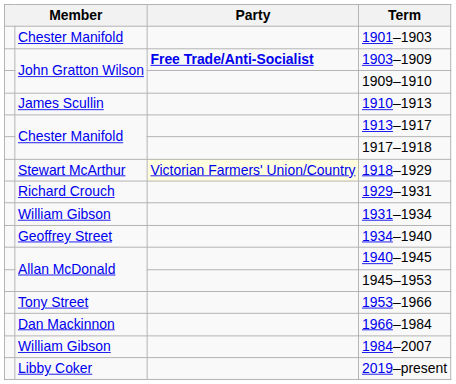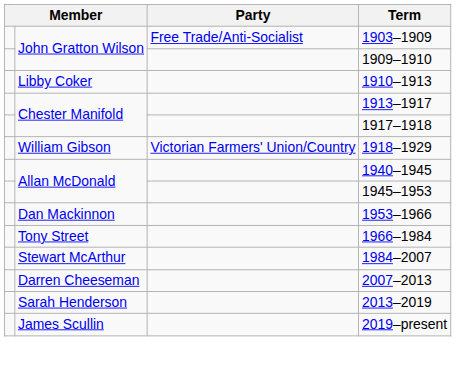- row: Chester Manifold | 1901–1903
1903–1909 | Party: bold -> normal
1910–1913 | column 2: James Scullin -> Libby Coker
1918–1929 | column 2: Stewart McArthur -> William Gibson
1918–1929 | Party: lightyellow background -> no background
- row: Richard Crouch | 1929–1931
- row: William Gibson | 1931–1934
- row: Geoffrey Street | 1934–1940
1953–1966 | column 2: Tony Street -> Dan Mackinnon
1966–1984 | column 2: Dan Mackinnon -> Tony Street
1984–2007 | column 2: William Gibson -> Stewart McArthur
+ row: Darren Cheeseman | 2007–2013
+ row: Sarah Henderson | 2013–2019
2019–present | column 2: Libby Coker -> James Scullin
